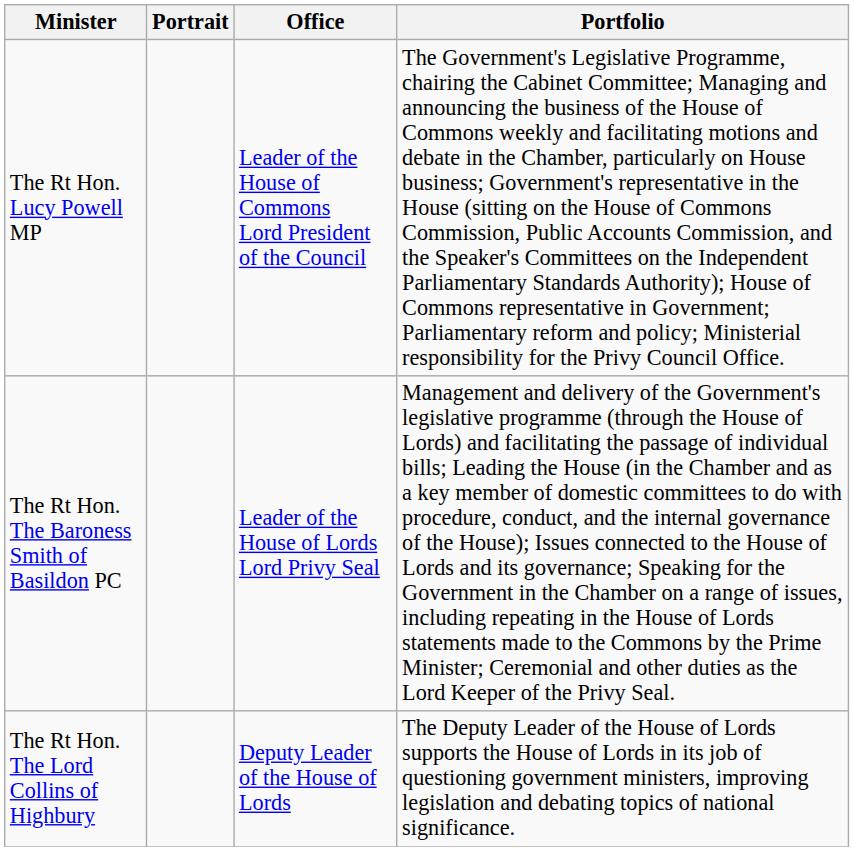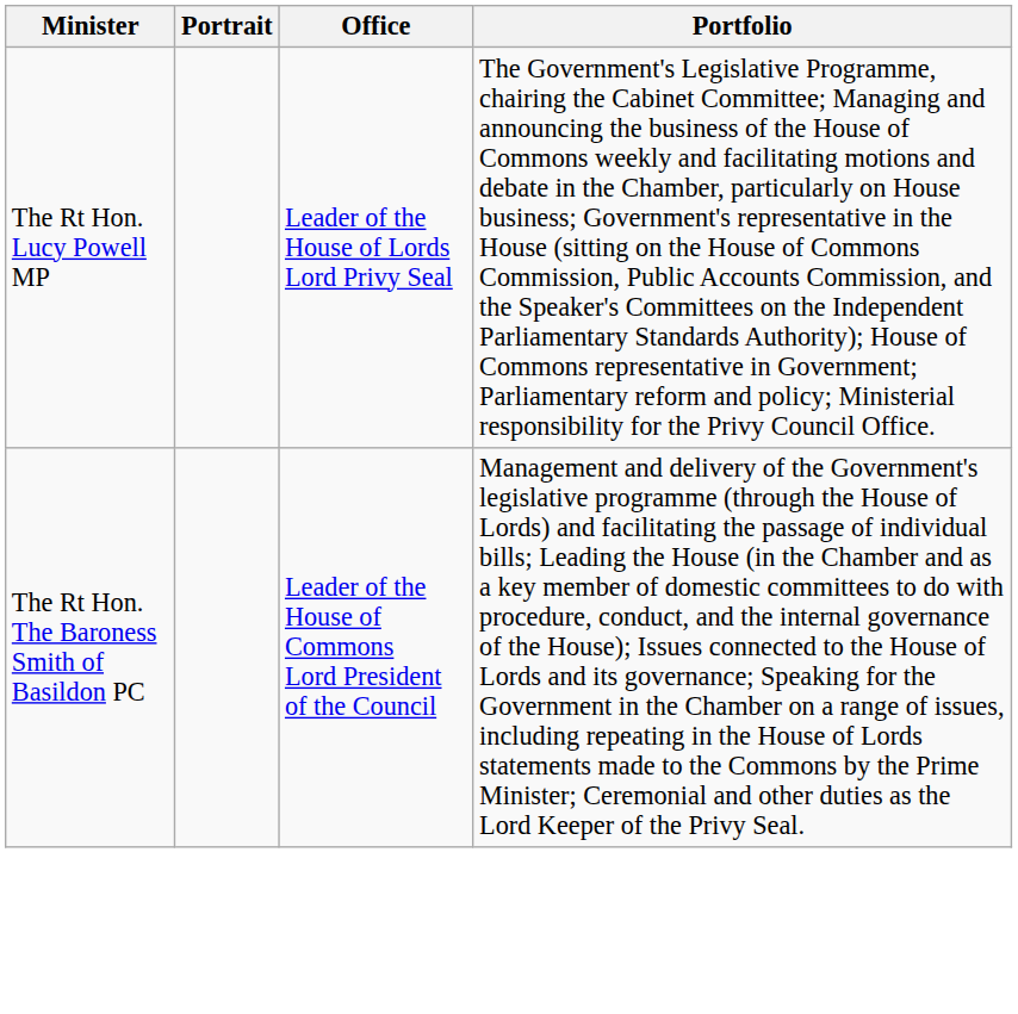The Rt Hon. Lucy Powell MP | Office: Leader of the House of Commons Lord President of the Council -> Leader of the House of Lords Lord Privy Seal
The Rt Hon. The Baroness Smith of Basildon PC | Office: Leader of the House of Lords Lord Privy Seal -> Leader of the House of Commons Lord President of the Council
- row: The Rt Hon. The Lord Collins of Highbury | Deputy Leader of the House of Lords | The Deputy Leader of the House of Lords supports the House of Lords in its job of questioning government ministers, improving legislation and debating topics of national significance.
